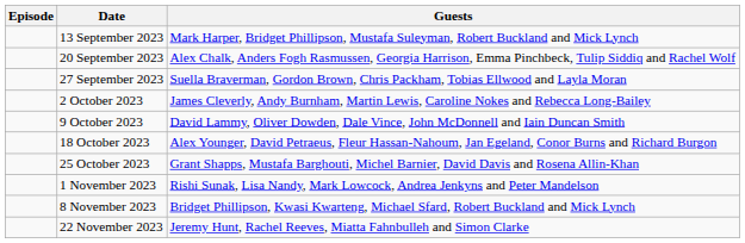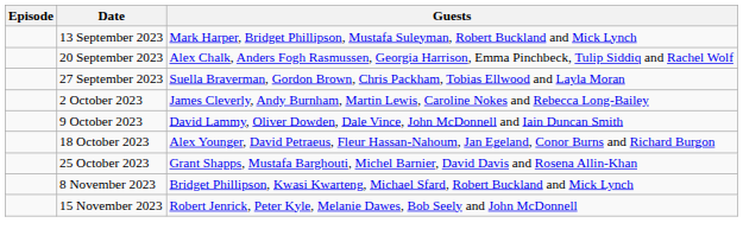- row: 1 November 2023 | Rishi Sunak, Lisa Nandy, Mark Lowcock, Andrea Jenkyns and Peter Mandelson
+ row: 15 November 2023 | Robert Jenrick, Peter Kyle, Melanie Dawes, Bob Seely and John McDonnell
- row: 22 November 2023 | Jeremy Hunt, Rachel Reeves, Miatta Fahnbulleh and Simon Clarke
